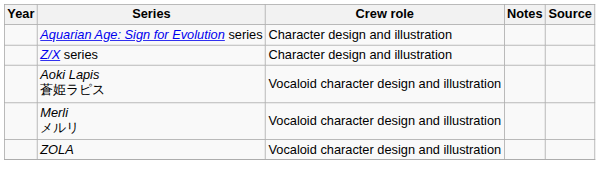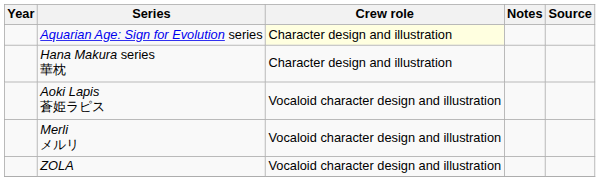Aquarian Age: Sign for Evolution series | Crew role: no background -> lightyellow background
- row: Z/X series | Character design and illustration
+ row: Hana Makura series 華枕 | Character design and illustration
